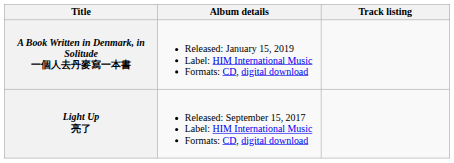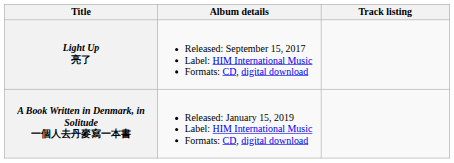rows swapped: Light Up 亮了 <-> A Book Written in Denmark, in Solitude 一個人去丹麥寫一本書
